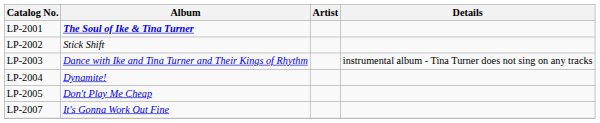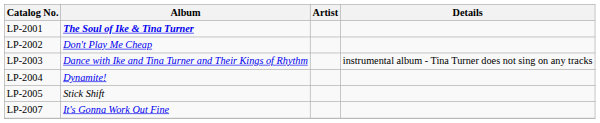LP-2002 | Album: Stick Shift -> Don't Play Me Cheap
LP-2005 | Album: Don't Play Me Cheap -> Stick Shift
